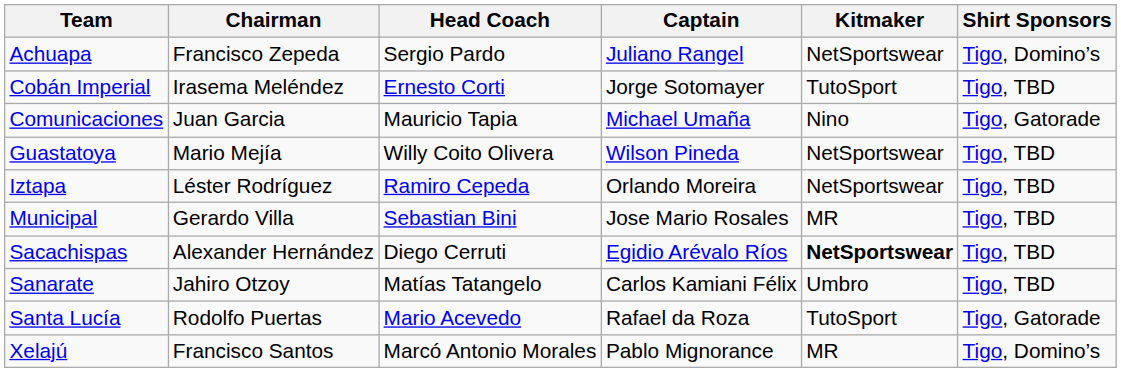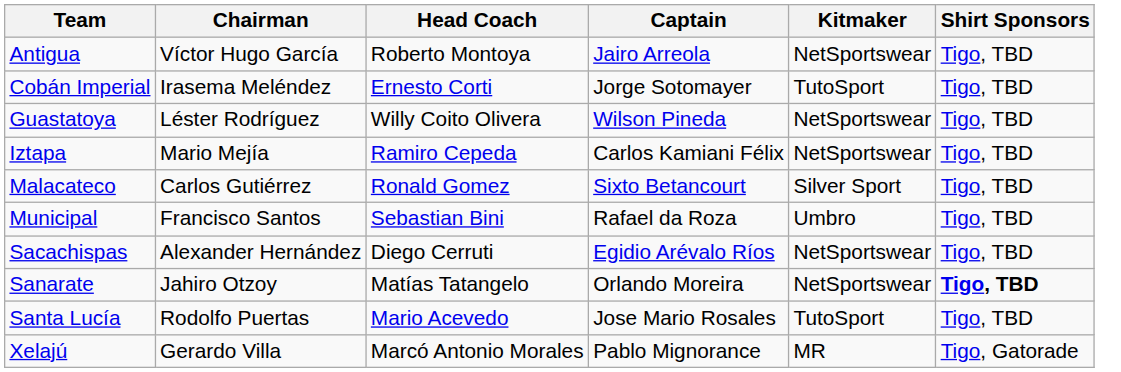- row: Achuapa | Francisco Zepeda | Sergio Pardo | Juliano Rangel | NetSportswear | Tigo, Domino’s
+ row: Antigua | Víctor Hugo García | Roberto Montoya | Jairo Arreola | NetSportswear | Tigo, TBD
- row: Comunicaciones | Juan Garcia | Mauricio Tapia | Michael Umaña | Nino | Tigo, Gatorade
Guastatoya | Chairman: Mario Mejía -> Léster Rodríguez
Iztapa | Chairman: Léster Rodríguez -> Mario Mejía
Iztapa | Captain: Orlando Moreira -> Carlos Kamiani Félix
+ row: Malacateco | Carlos Gutiérrez | Ronald Gomez | Sixto Betancourt | Silver Sport | Tigo, TBD
Municipal | Chairman: Gerardo Villa -> Francisco Santos
Municipal | Captain: Jose Mario Rosales -> Rafael da Roza
Municipal | Kitmaker: MR -> Umbro
Sacachispas | Kitmaker: bold -> normal
Sanarate | Captain: Carlos Kamiani Félix -> Orlando Moreira
Sanarate | Kitmaker: Umbro -> NetSportswear
Sanarate | Shirt Sponsors: normal -> bold
Santa Lucía | Captain: Rafael da Roza -> Jose Mario Rosales
Santa Lucía | Shirt Sponsors: Tigo, Gatorade -> Tigo, TBD
Xelajú | Chairman: Francisco Santos -> Gerardo Villa
Xelajú | Shirt Sponsors: Tigo, Domino’s -> Tigo, Gatorade
